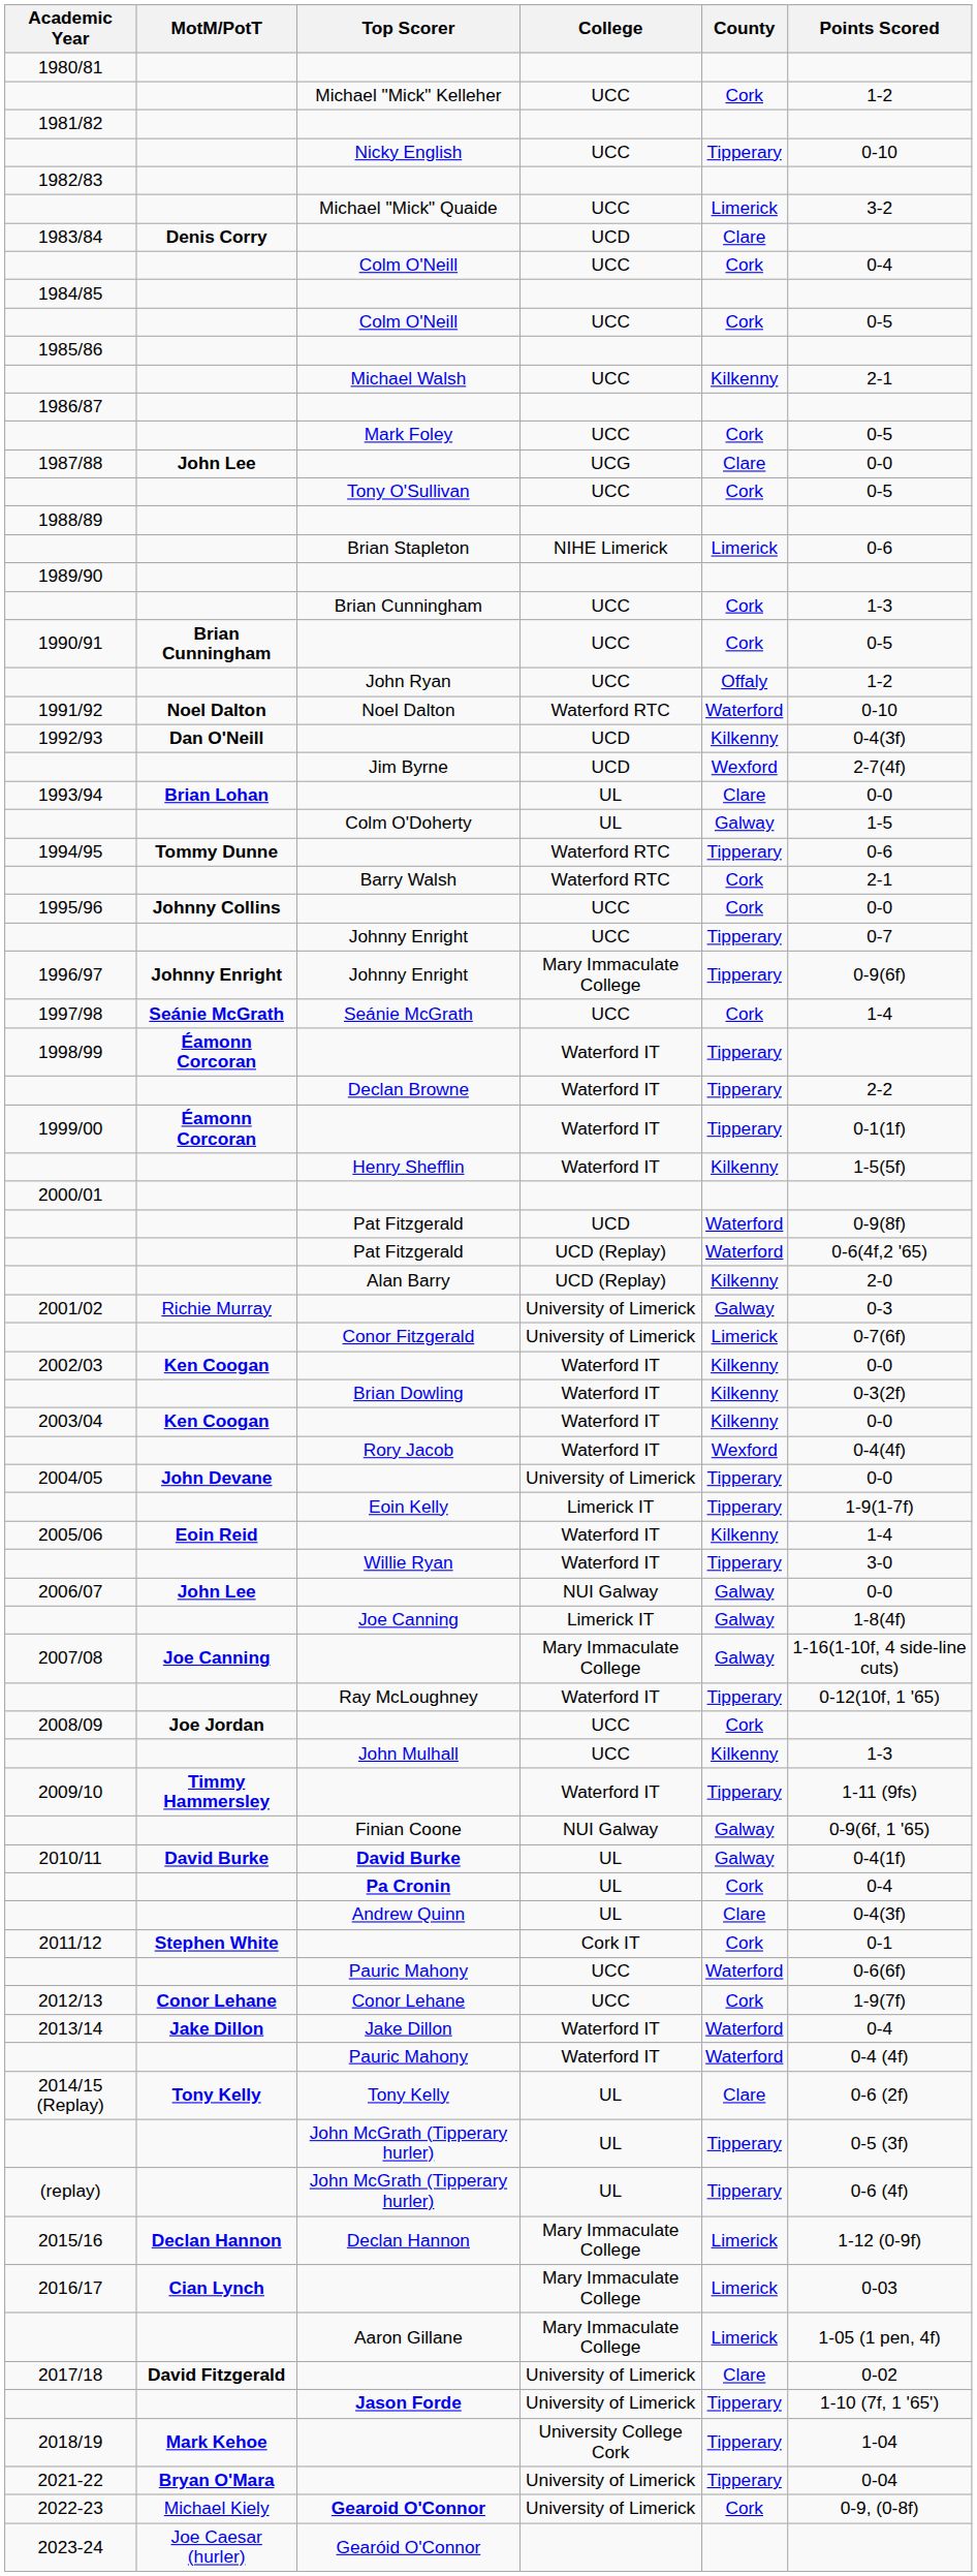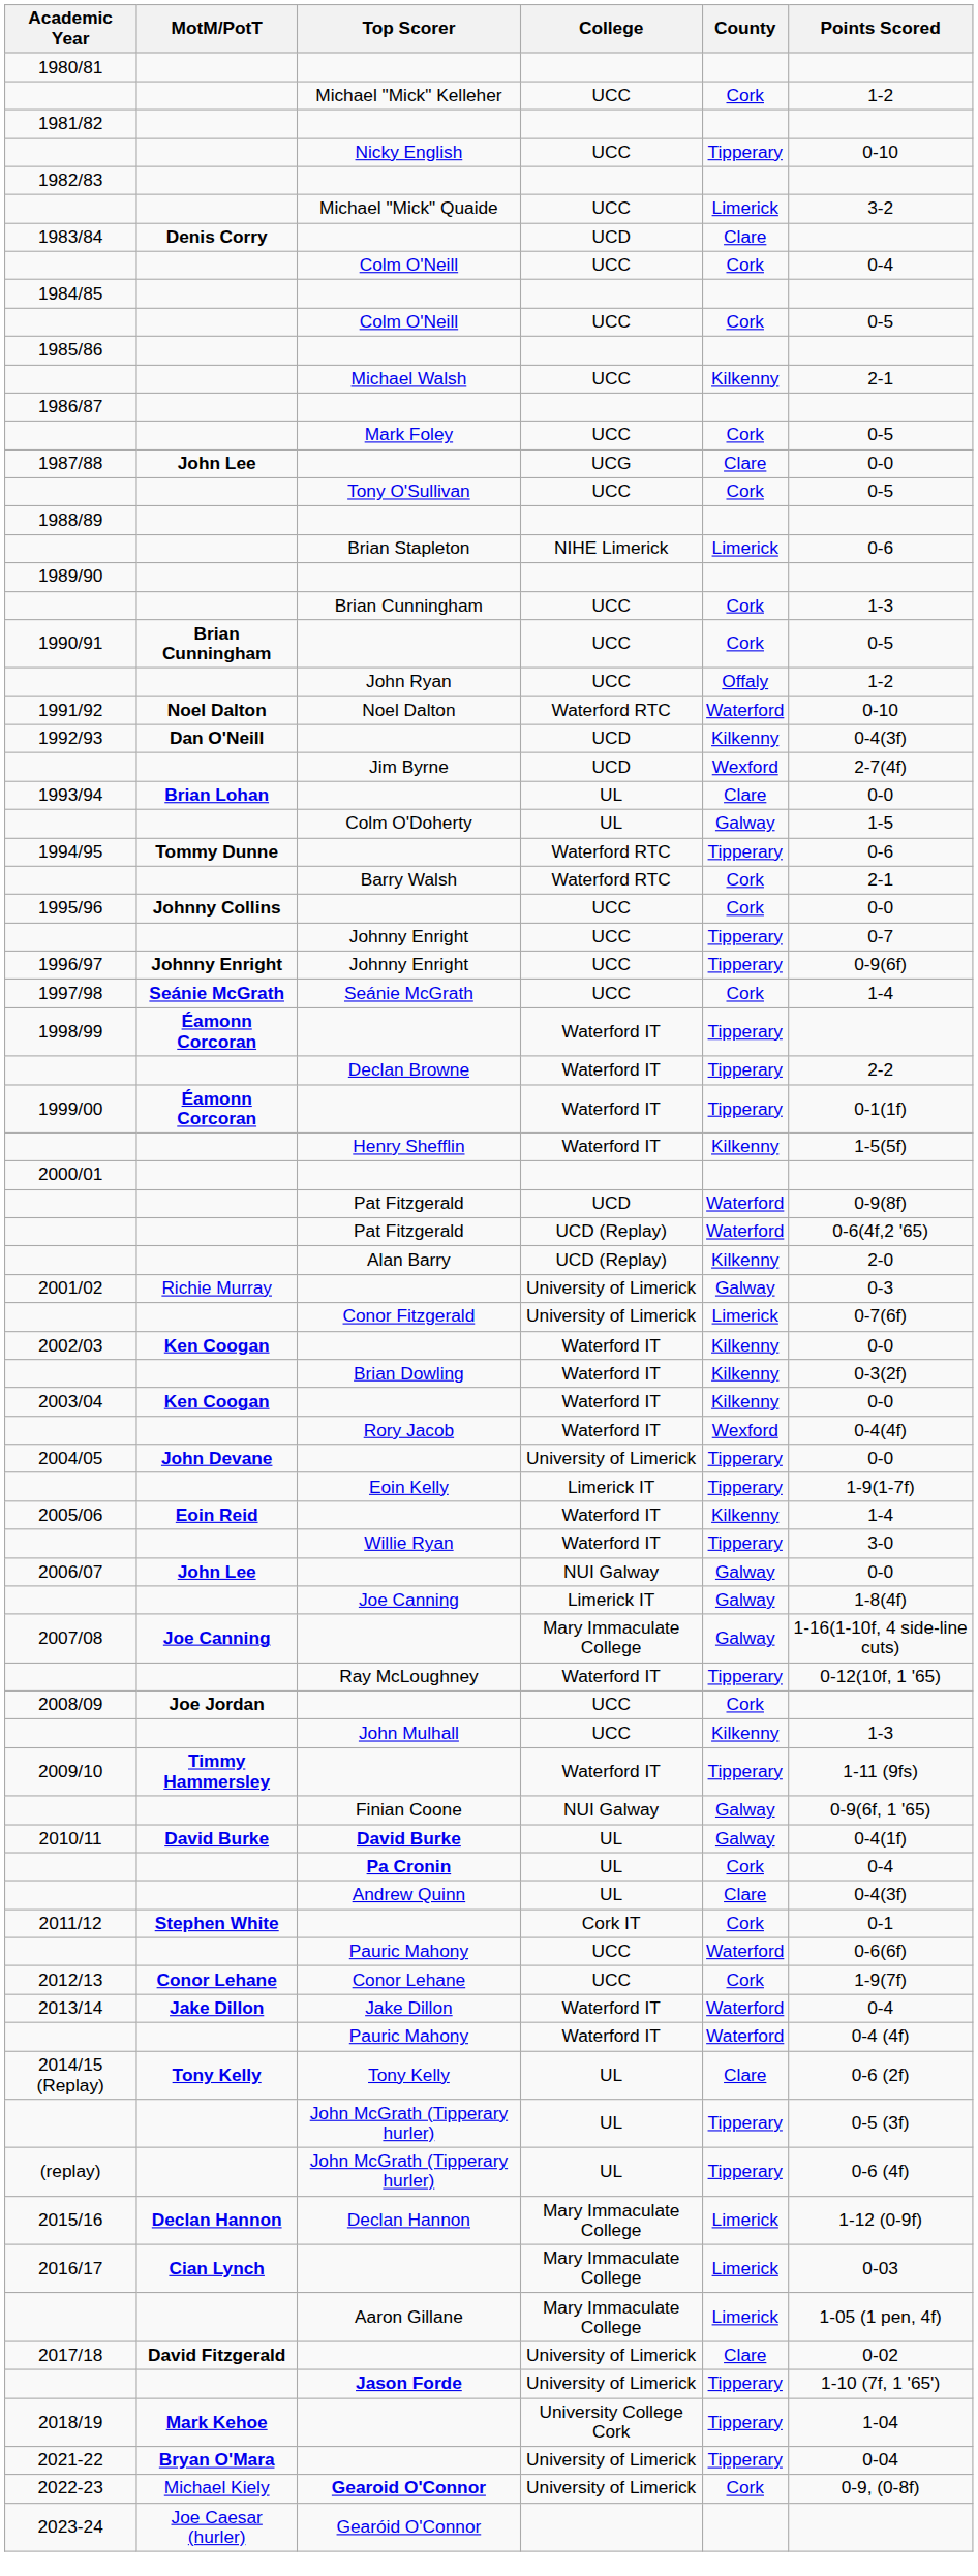1996/97 | College: Mary Immaculate College -> UCC
